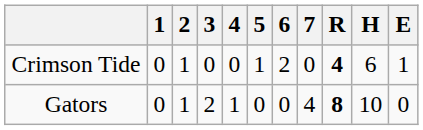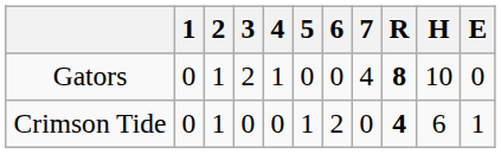rows swapped: Gators <-> Crimson Tide
